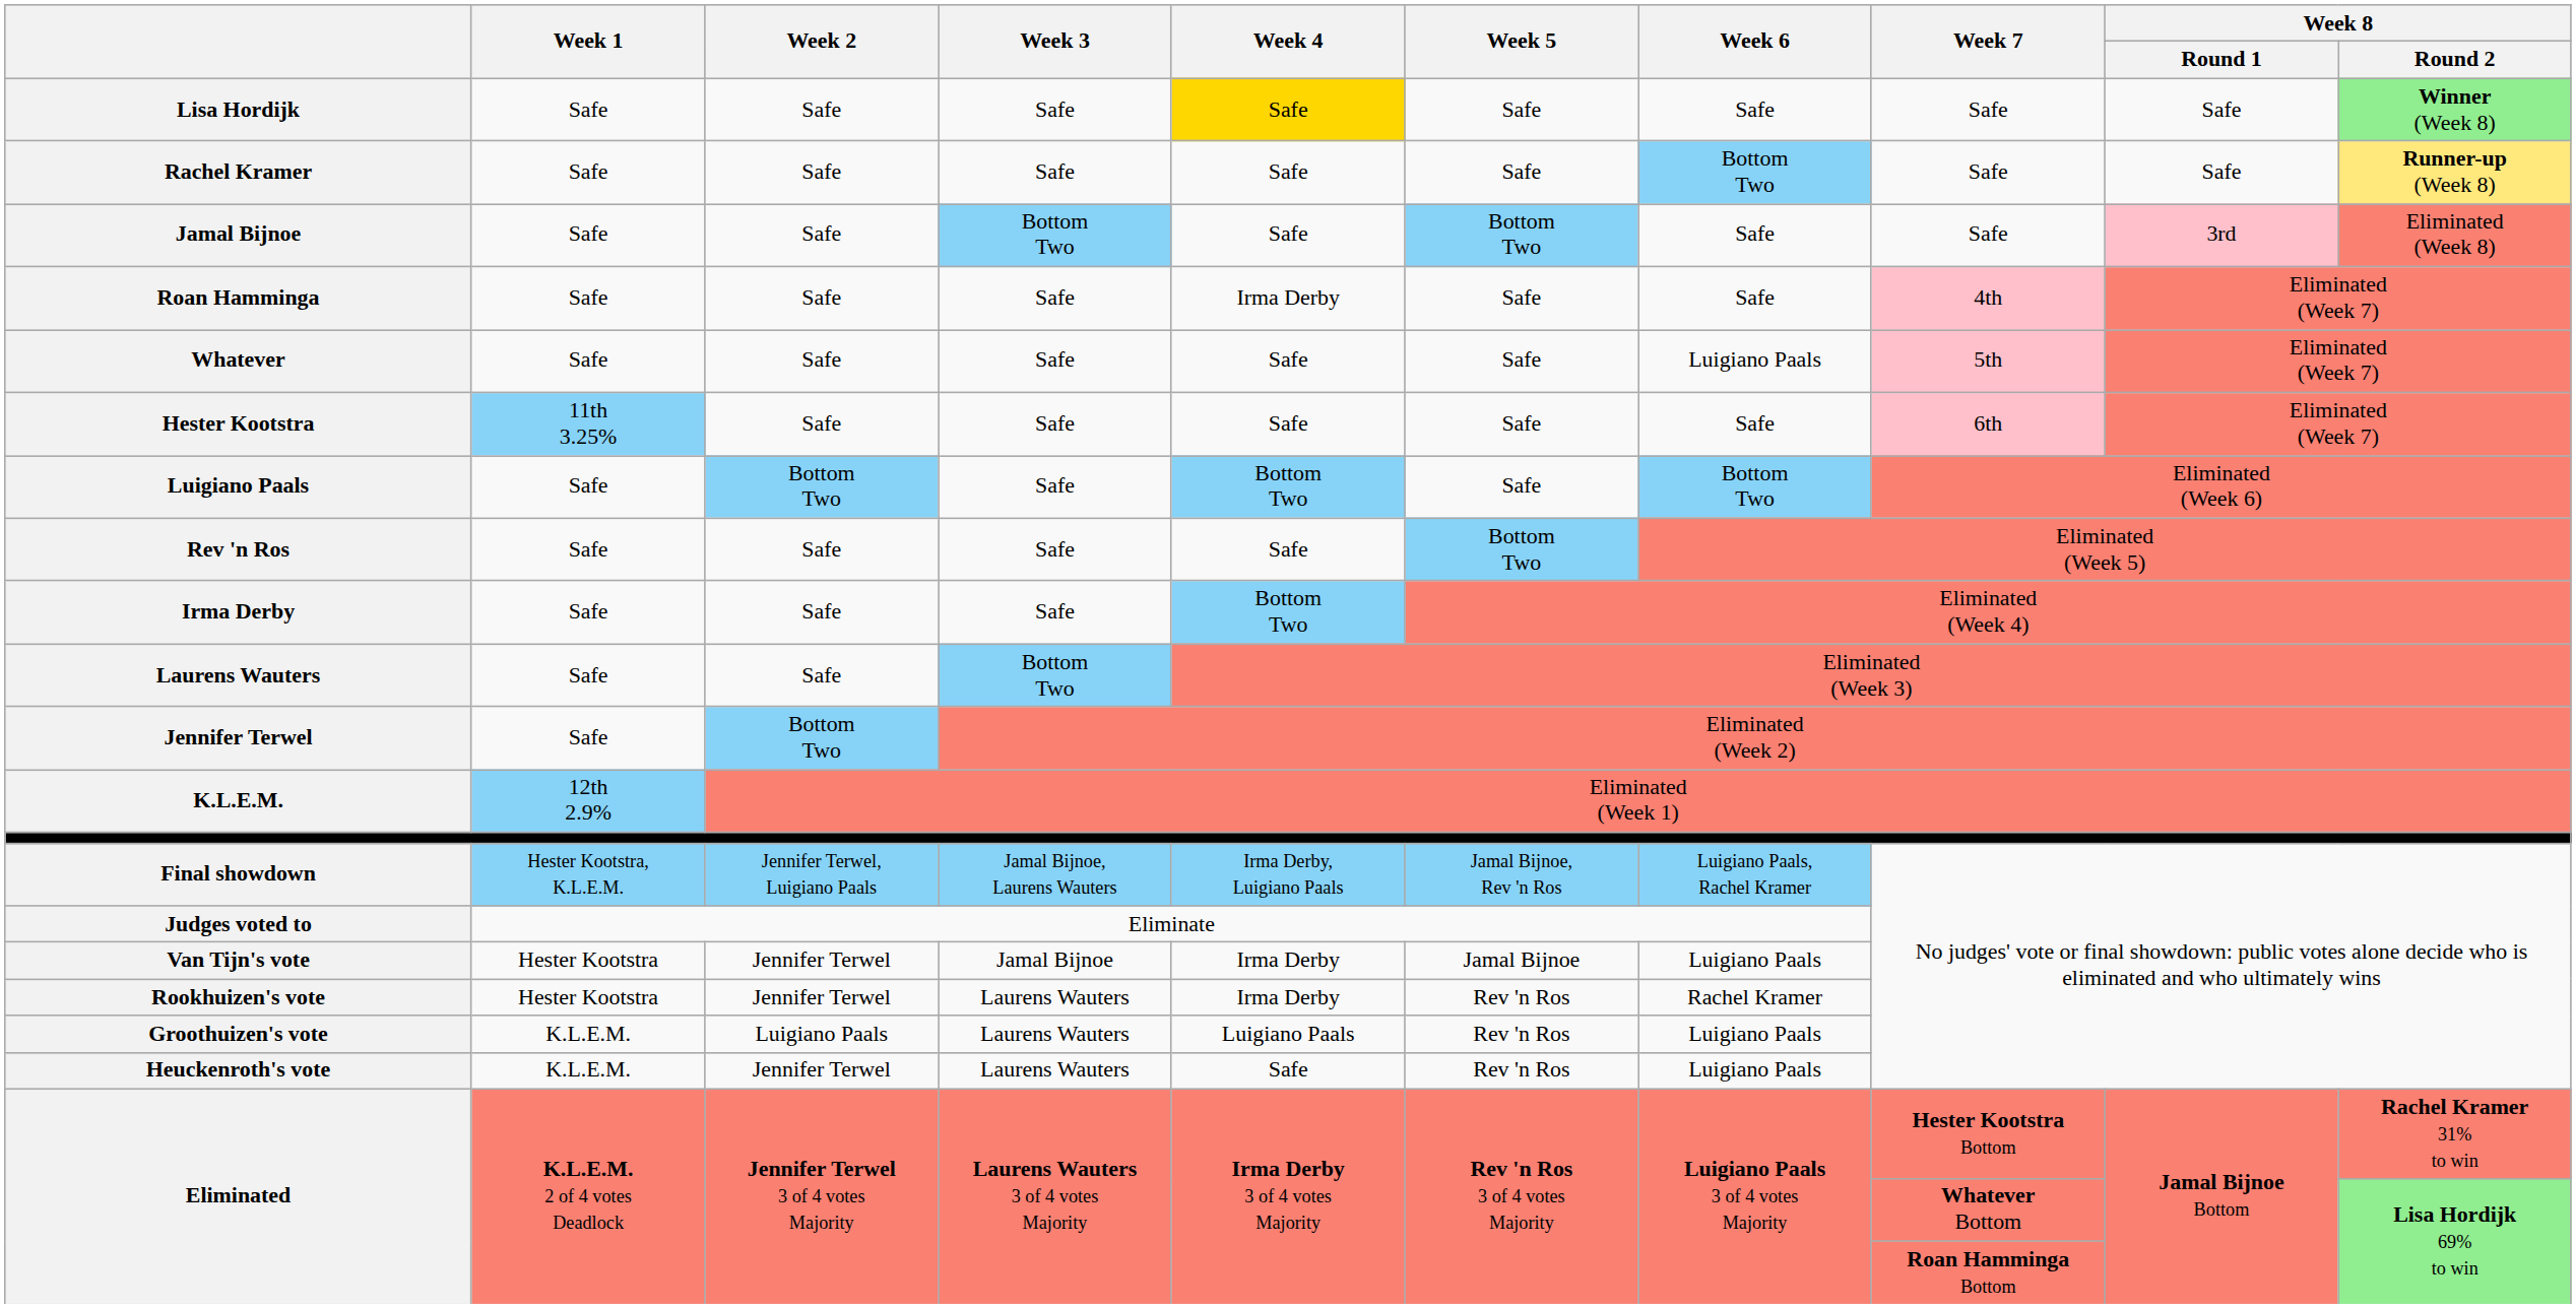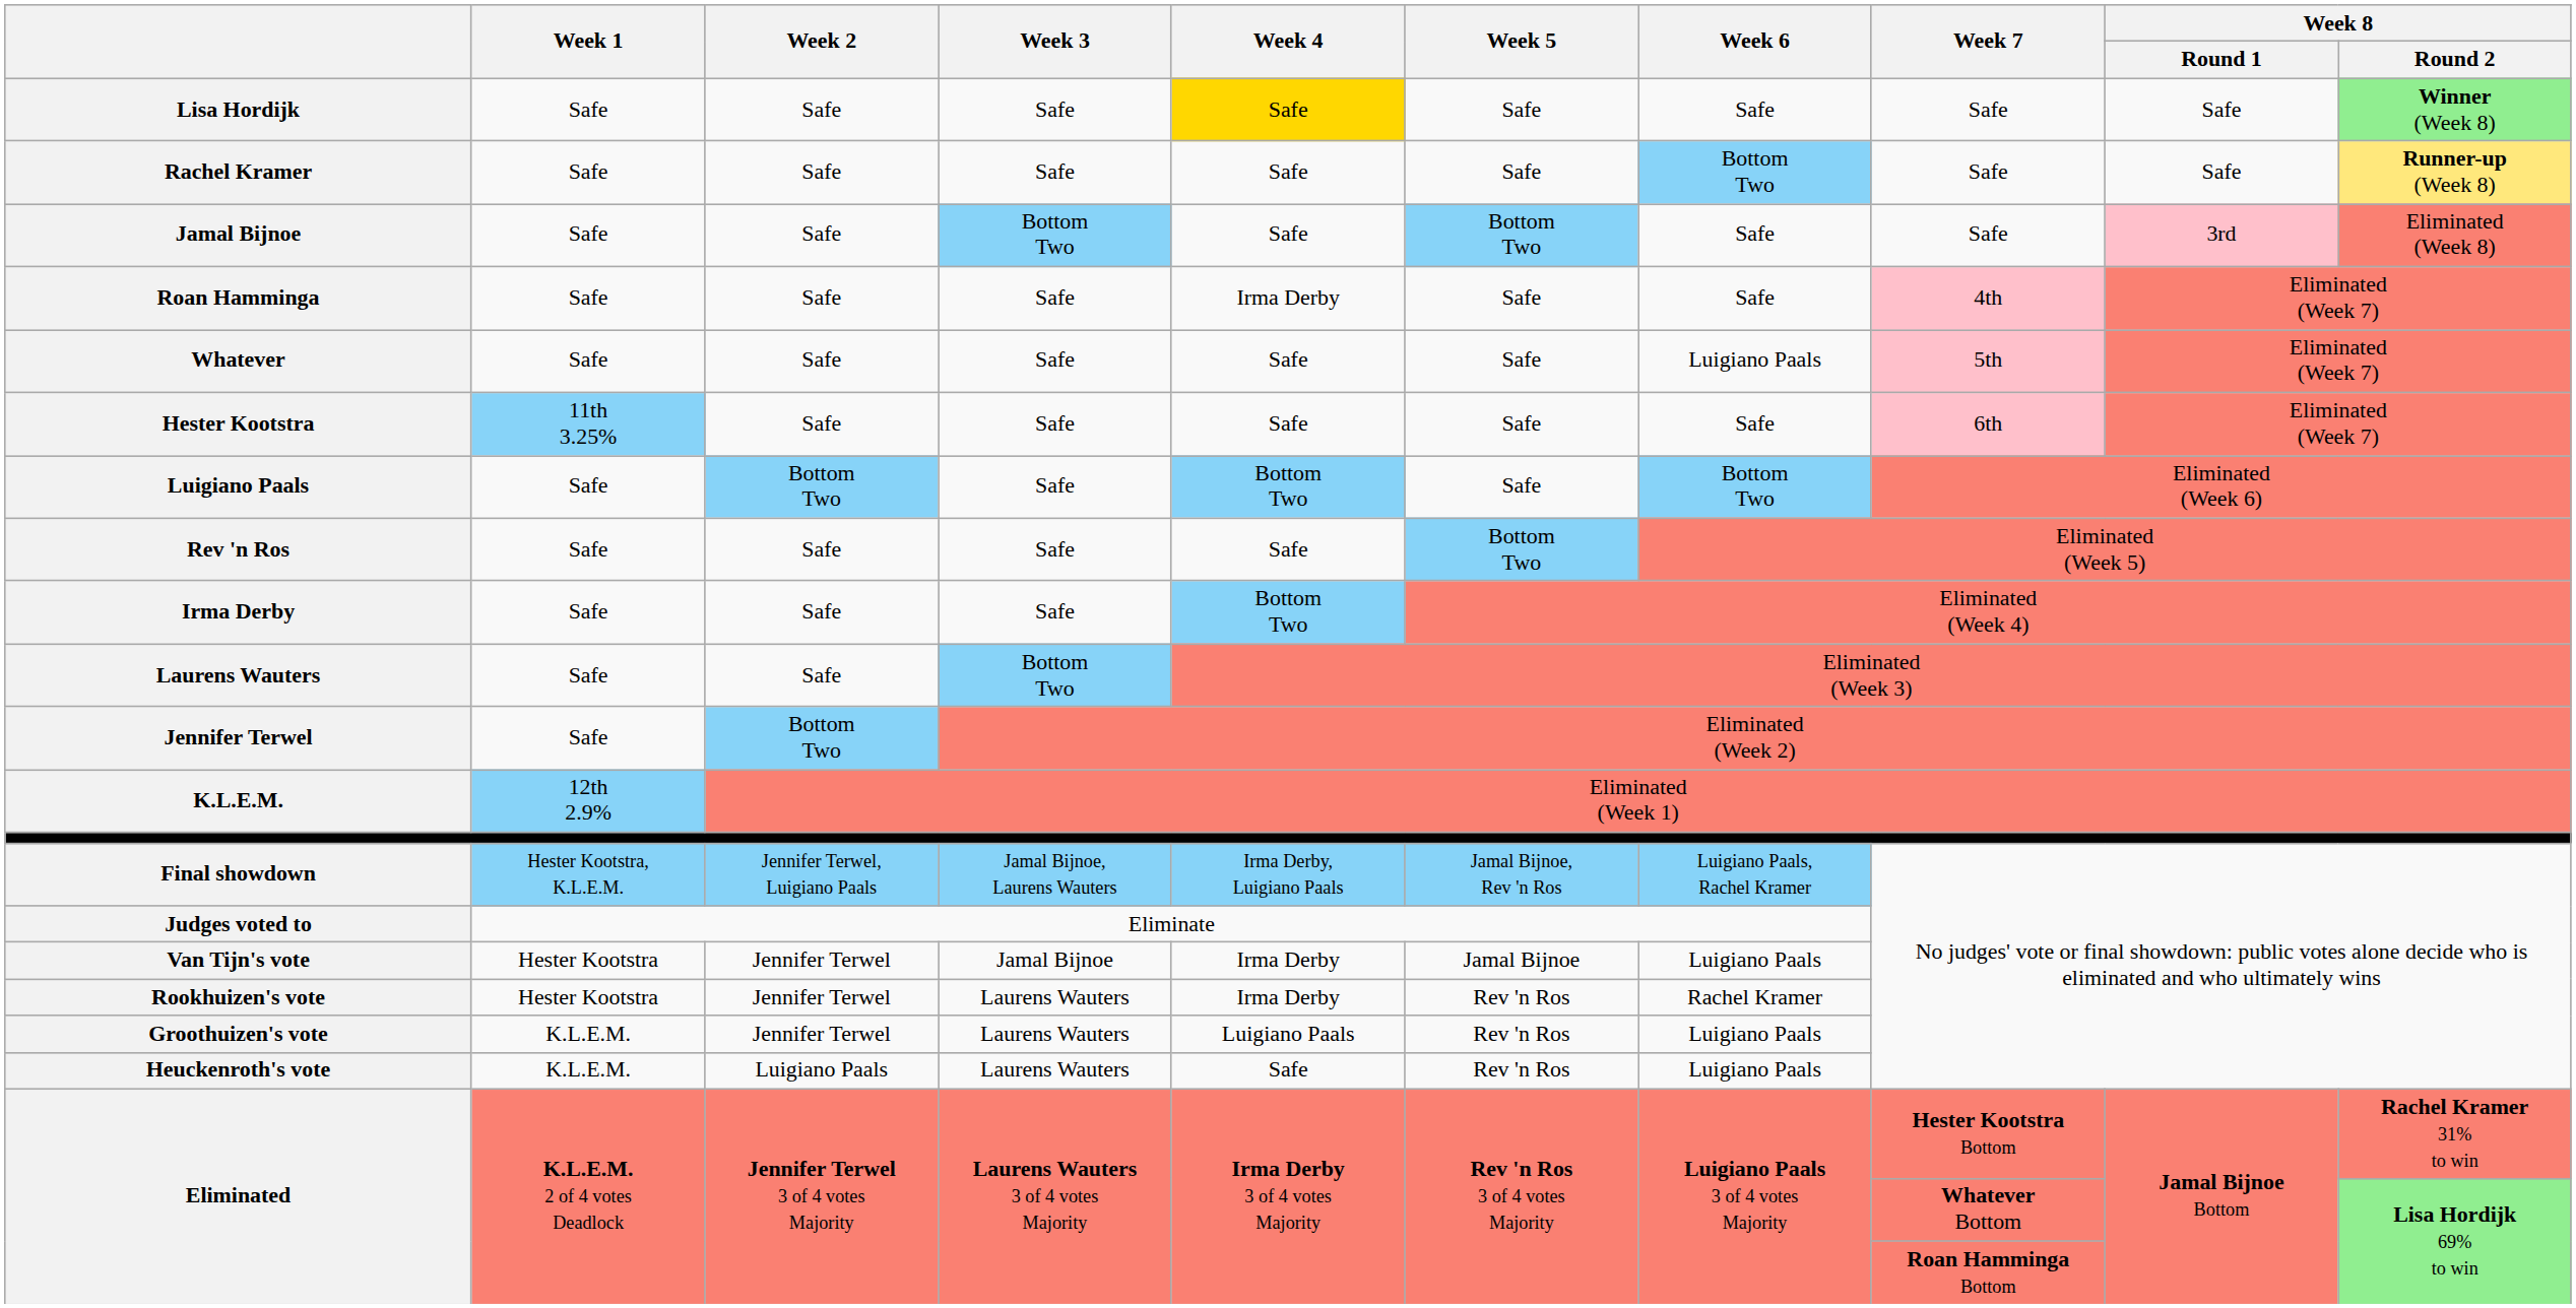Groothuizen's vote | Week 2: Luigiano Paals -> Jennifer Terwel
Heuckenroth's vote | Week 2: Jennifer Terwel -> Luigiano Paals
